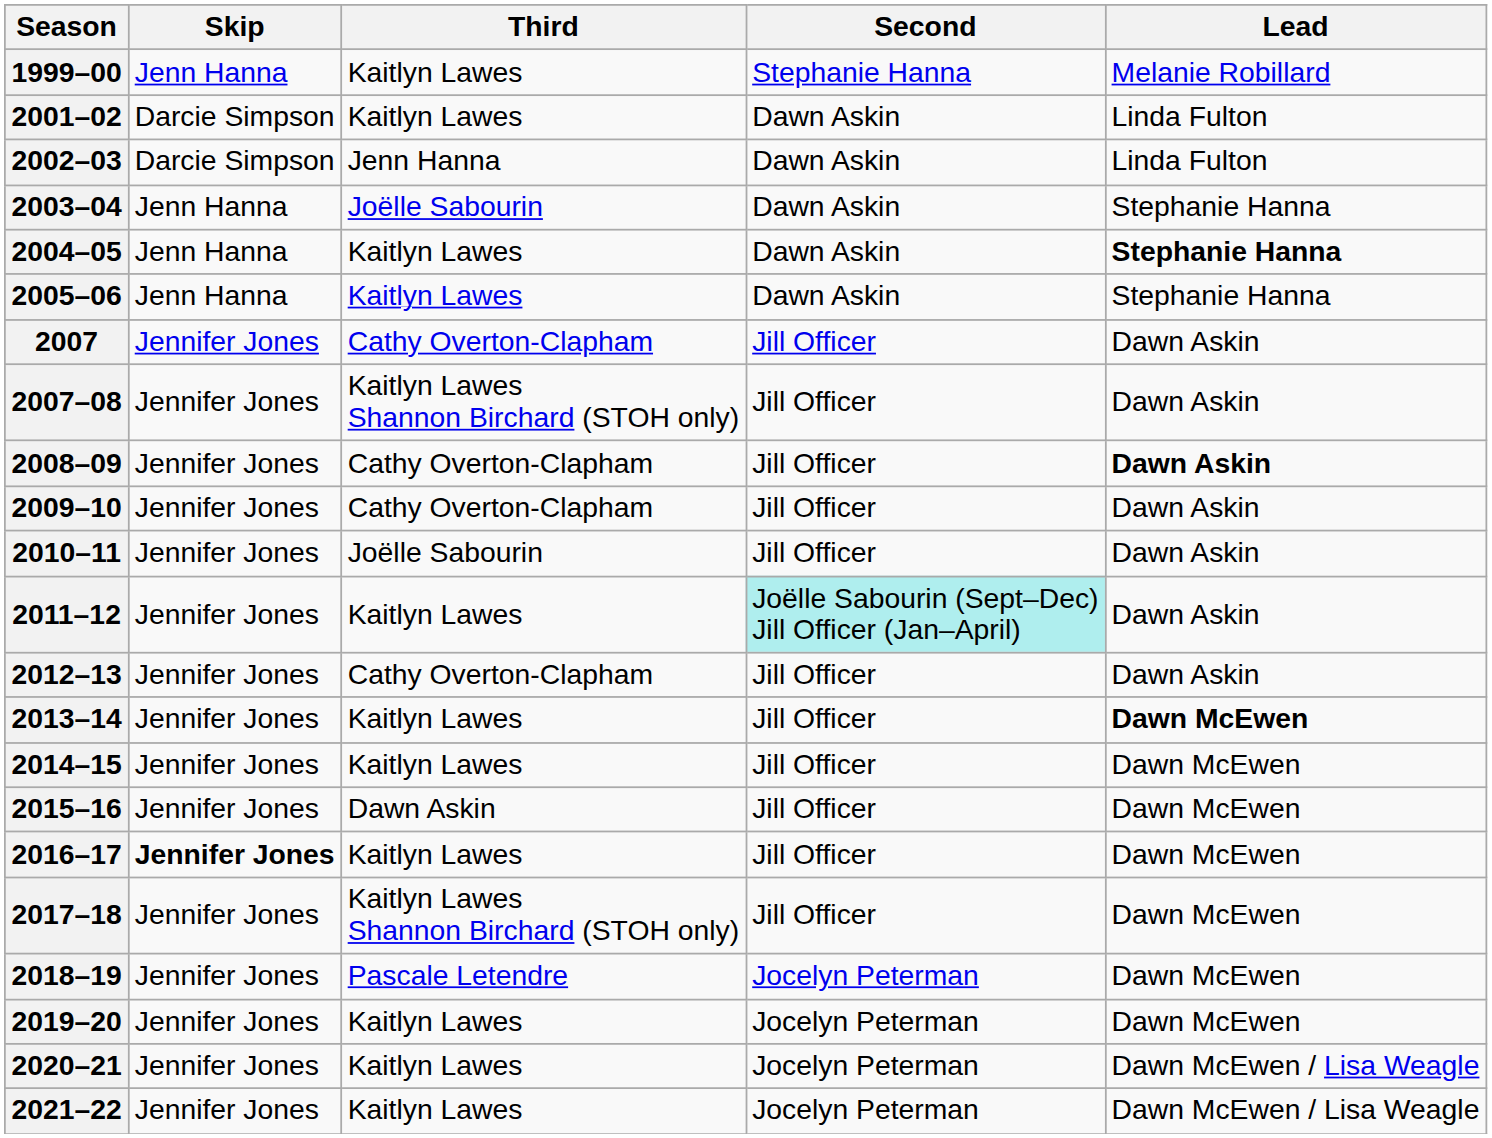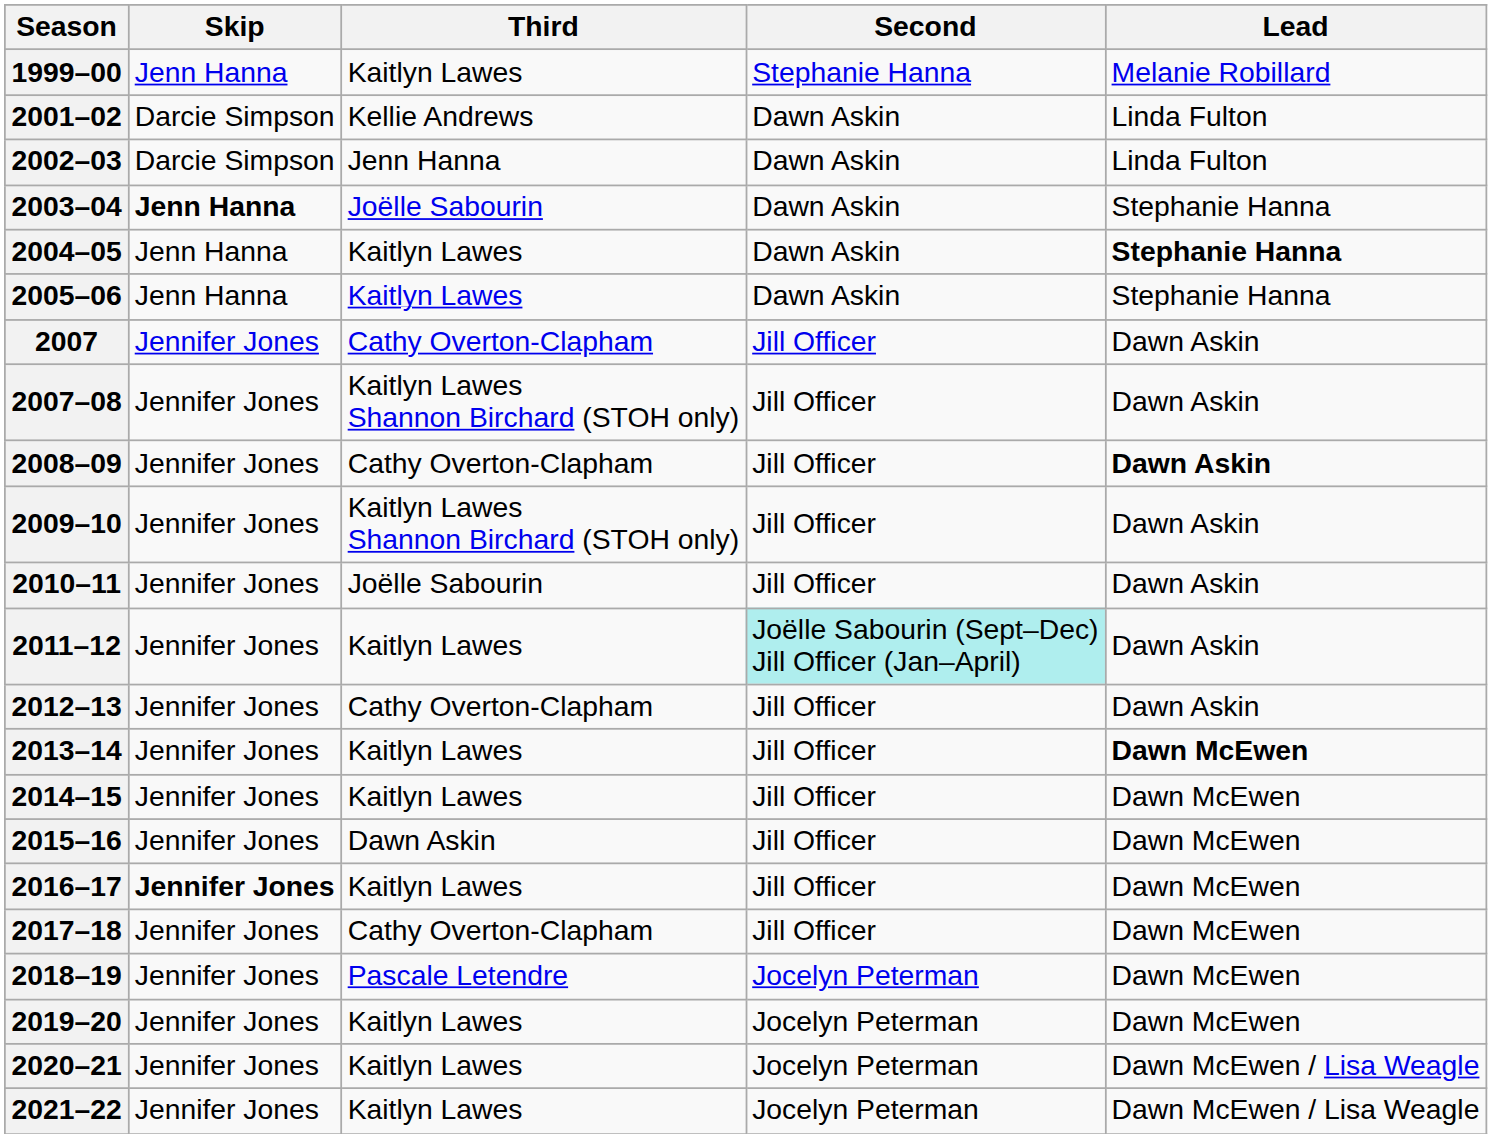2001–02 | Third: Kaitlyn Lawes -> Kellie Andrews
2003–04 | Skip: normal -> bold
2009–10 | Third: Cathy Overton-Clapham -> Kaitlyn Lawes Shannon Birchard (STOH only)
2017–18 | Third: Kaitlyn Lawes Shannon Birchard (STOH only) -> Cathy Overton-Clapham
